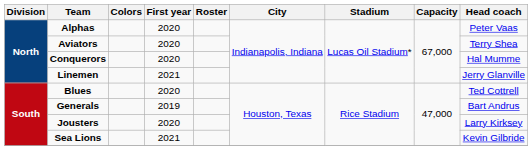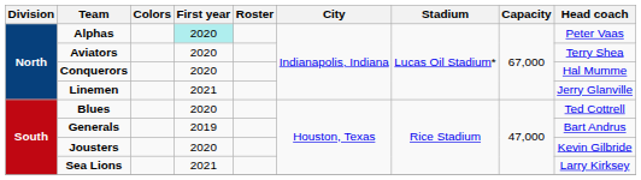Alphas | First year: no background -> paleturquoise background
Jousters | Head coach: Larry Kirksey -> Kevin Gilbride
Sea Lions | Head coach: Kevin Gilbride -> Larry Kirksey
